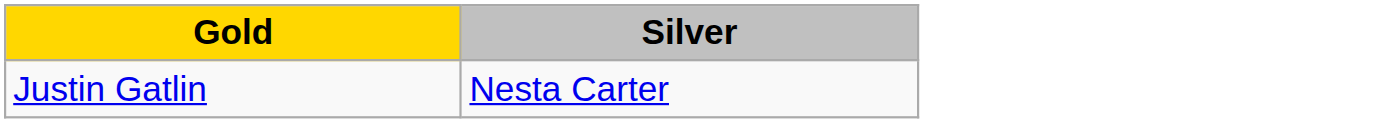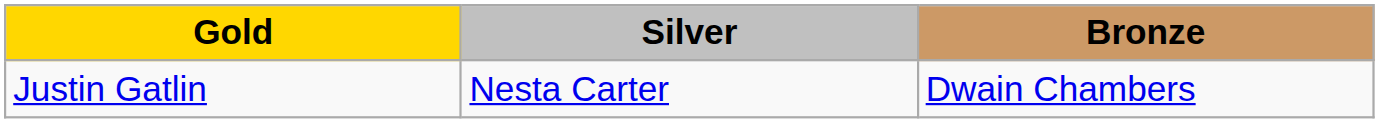+ column: Bronze | Dwain Chambers
